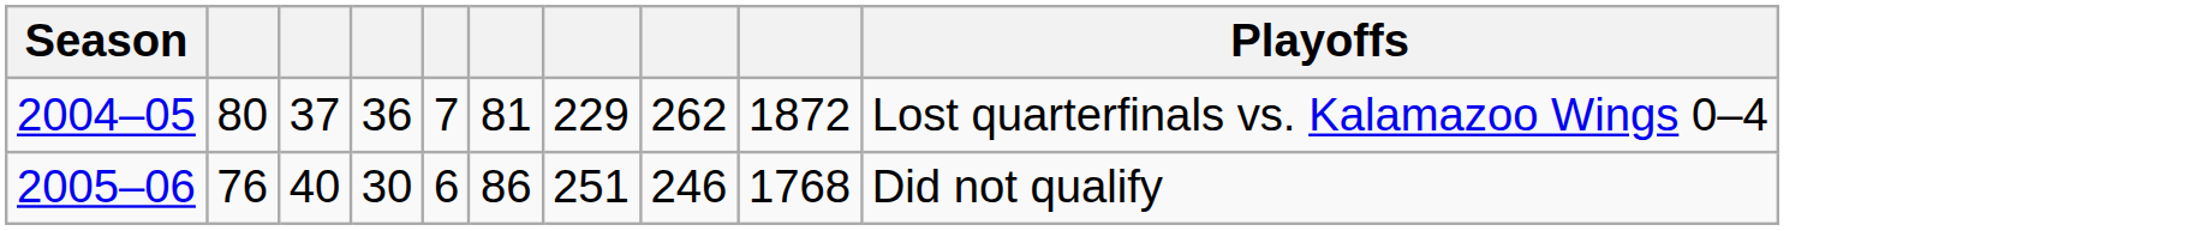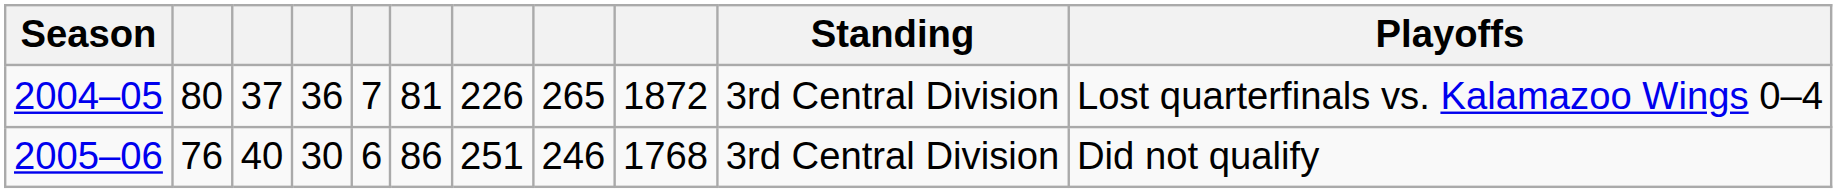+ column: Standing | 3rd Central Division | 3rd Central Division
2004–05 | column 7: 229 -> 226
2004–05 | column 8: 262 -> 265
